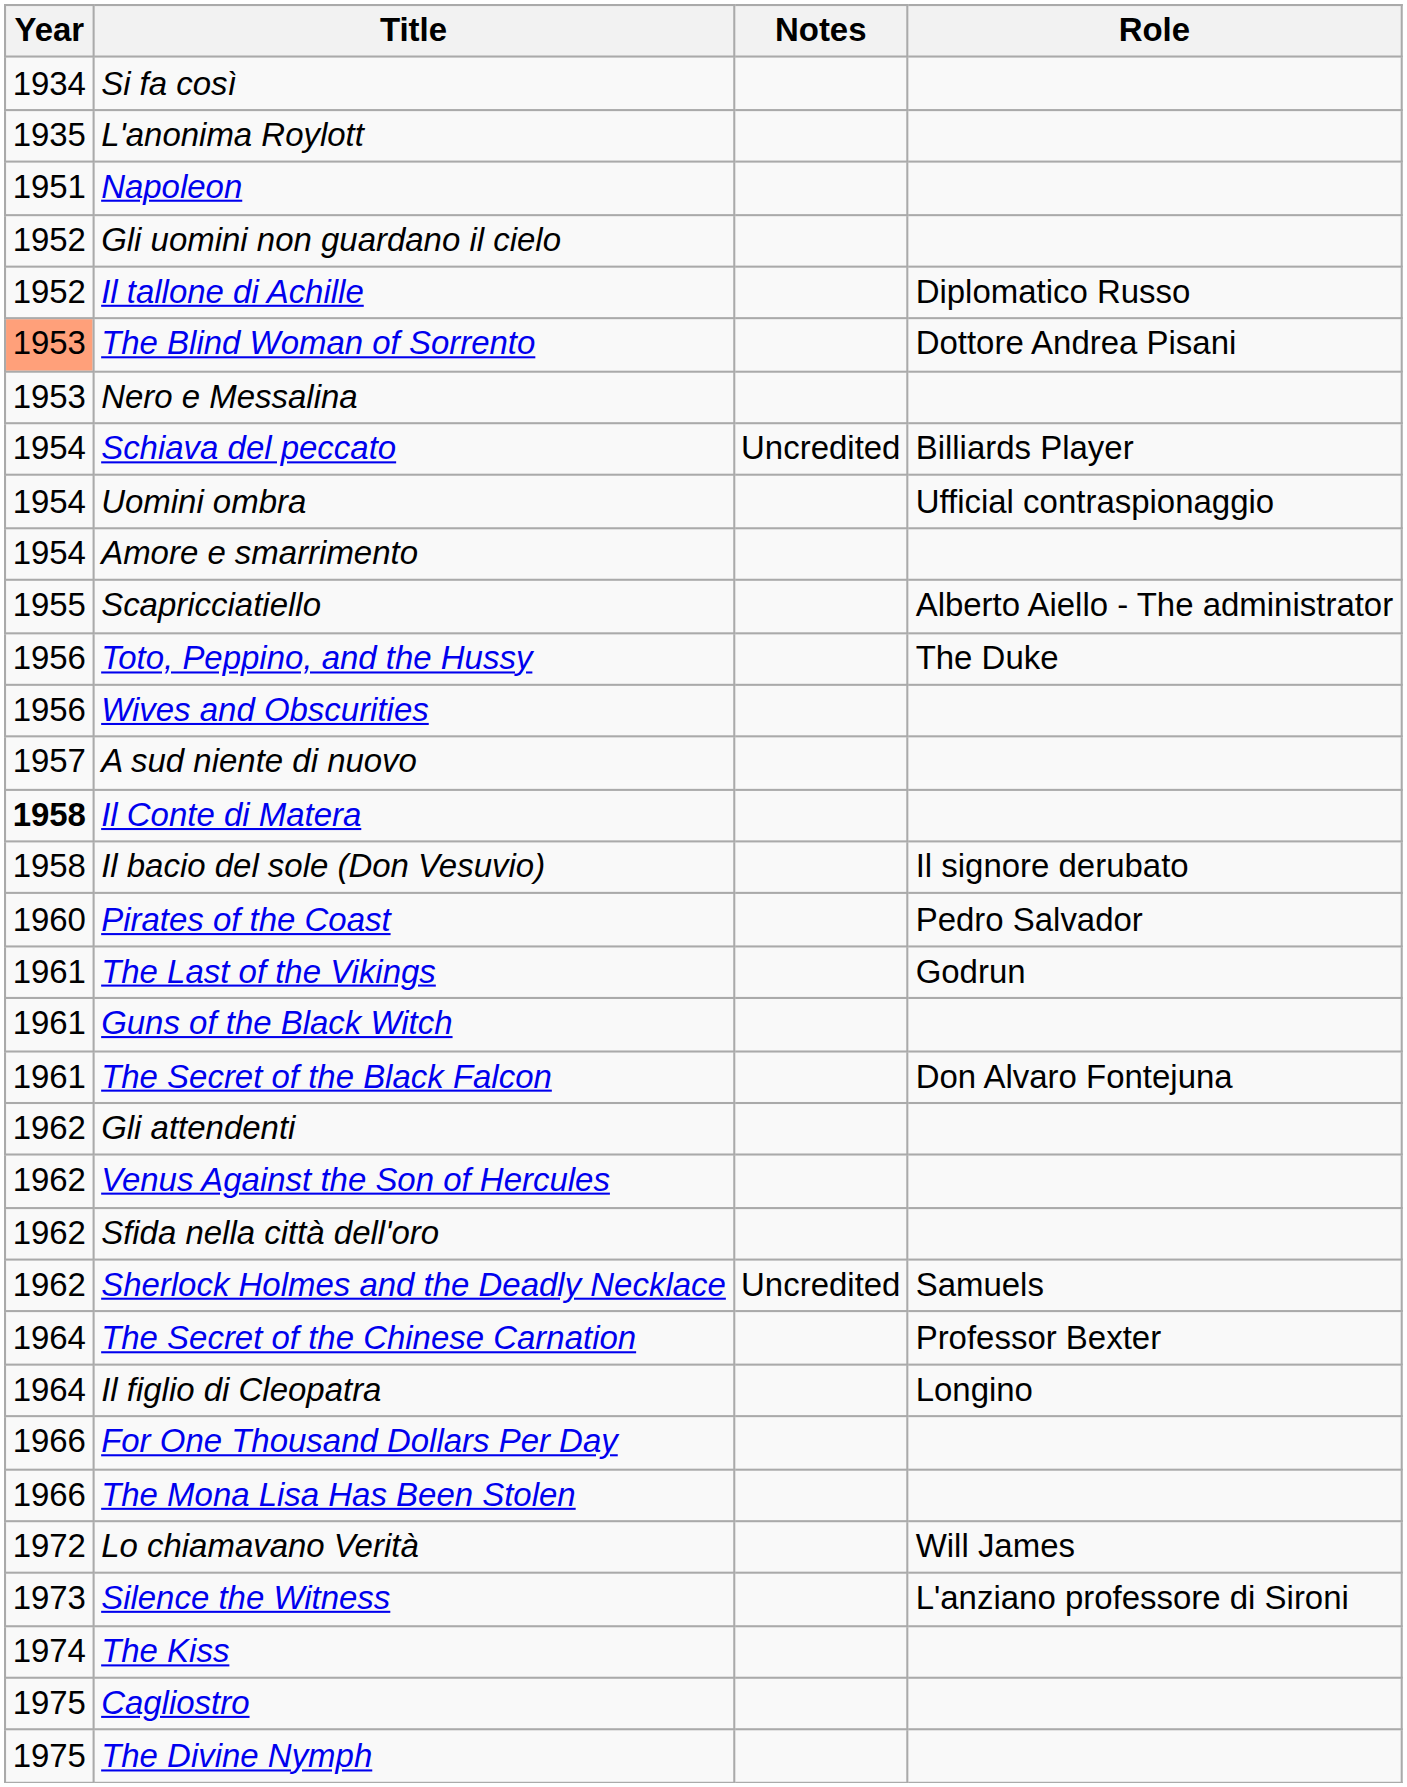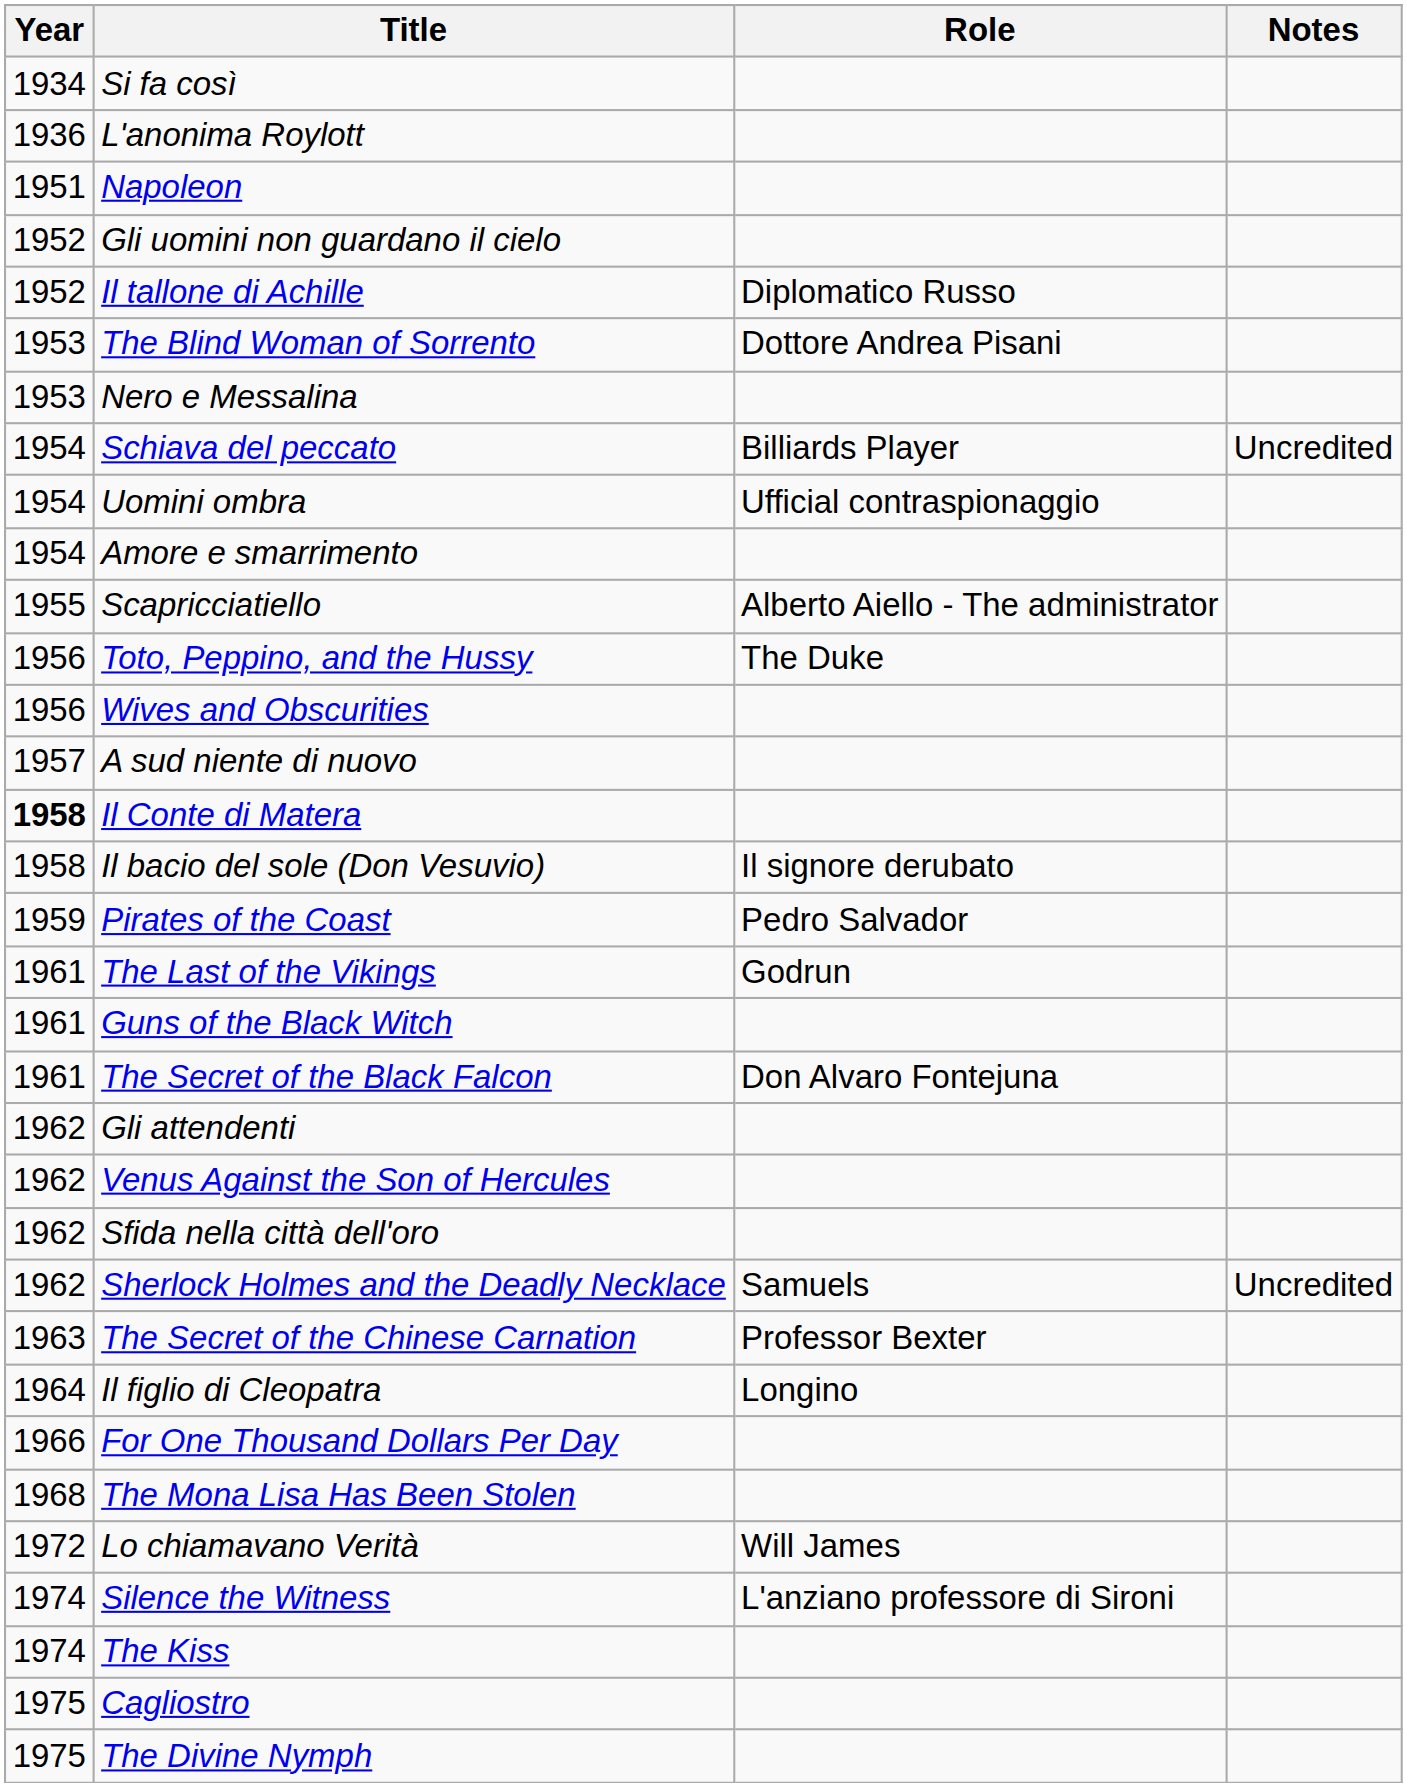columns swapped: Role <-> Notes
L'anonima Roylott | Year: 1935 -> 1936
The Blind Woman of Sorrento | Year: lightsalmon background -> no background
Pirates of the Coast | Year: 1960 -> 1959
The Secret of the Chinese Carnation | Year: 1964 -> 1963
The Mona Lisa Has Been Stolen | Year: 1966 -> 1968
Silence the Witness | Year: 1973 -> 1974
